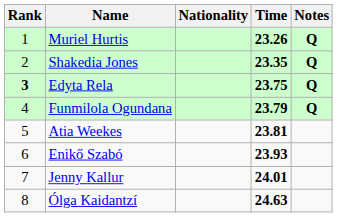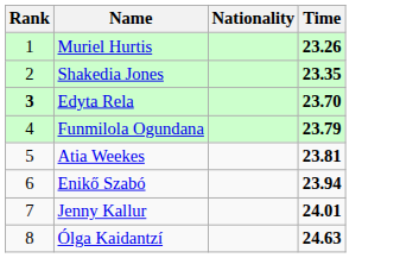- column: Notes | Q | Q | Q | Q
Edyta Rela | Time: 23.75 -> 23.70
Enikő Szabó | Time: 23.93 -> 23.94
